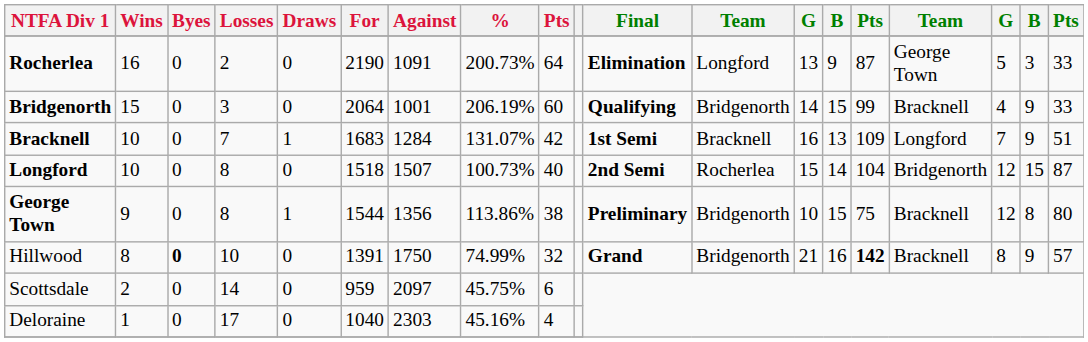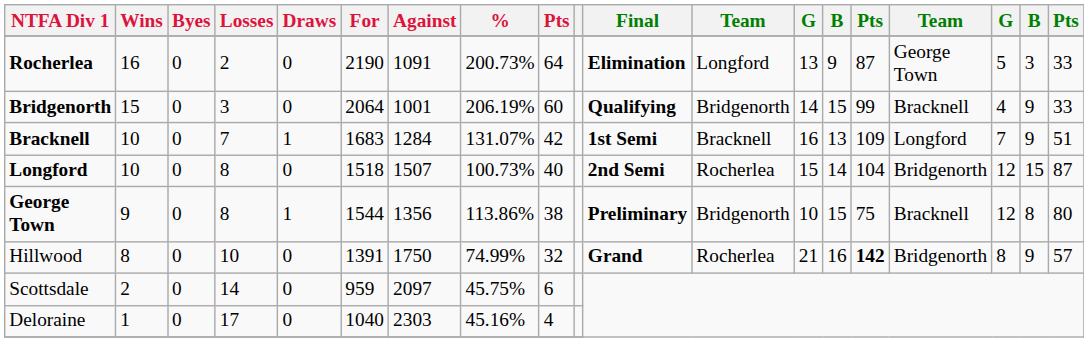Hillwood | Byes: bold -> normal
Hillwood | column 12: Bridgenorth -> Rocherlea
Hillwood | column 16: Bracknell -> Bridgenorth
